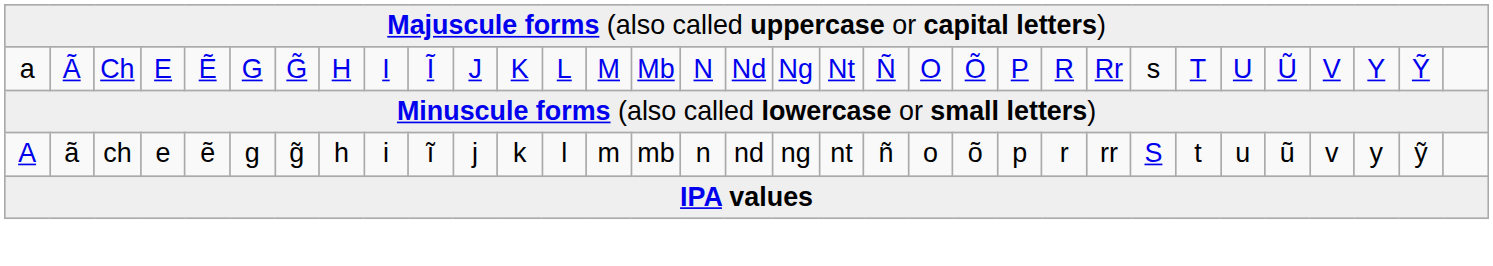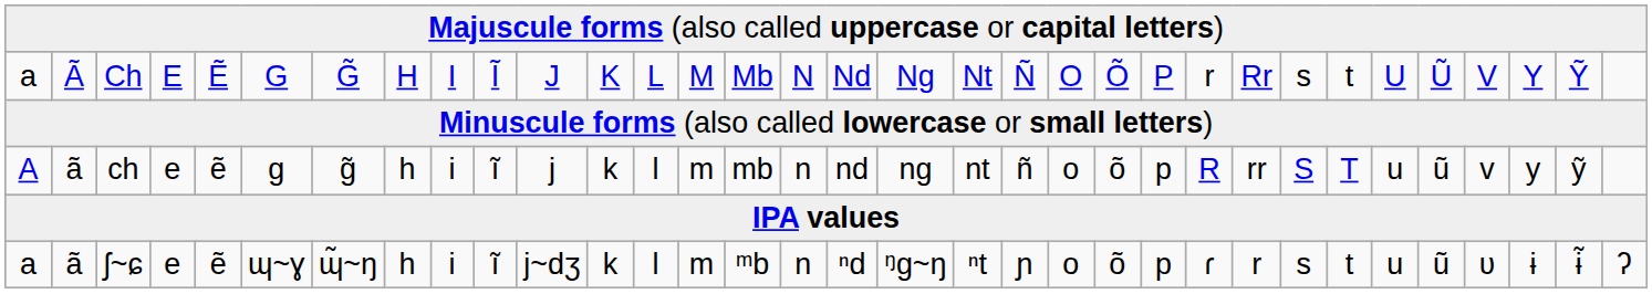Ch | column 24: R -> r
Ch | column 27: T -> t
ch | column 24: r -> R
ch | column 27: t -> T
+ row: a | ã | ʃ~ɕ | e | ẽ | ɰ~ɣ | ɰ̃~ŋ | h | i | ĩ | j~dʒ | k | l | m | ᵐb | n | ⁿd | ᵑɡ~ŋ | ⁿt | ɲ | o | õ | p | ɾ | r | s | t | u | ũ | ʋ | ɨ | ɨ̃ | ʔ
